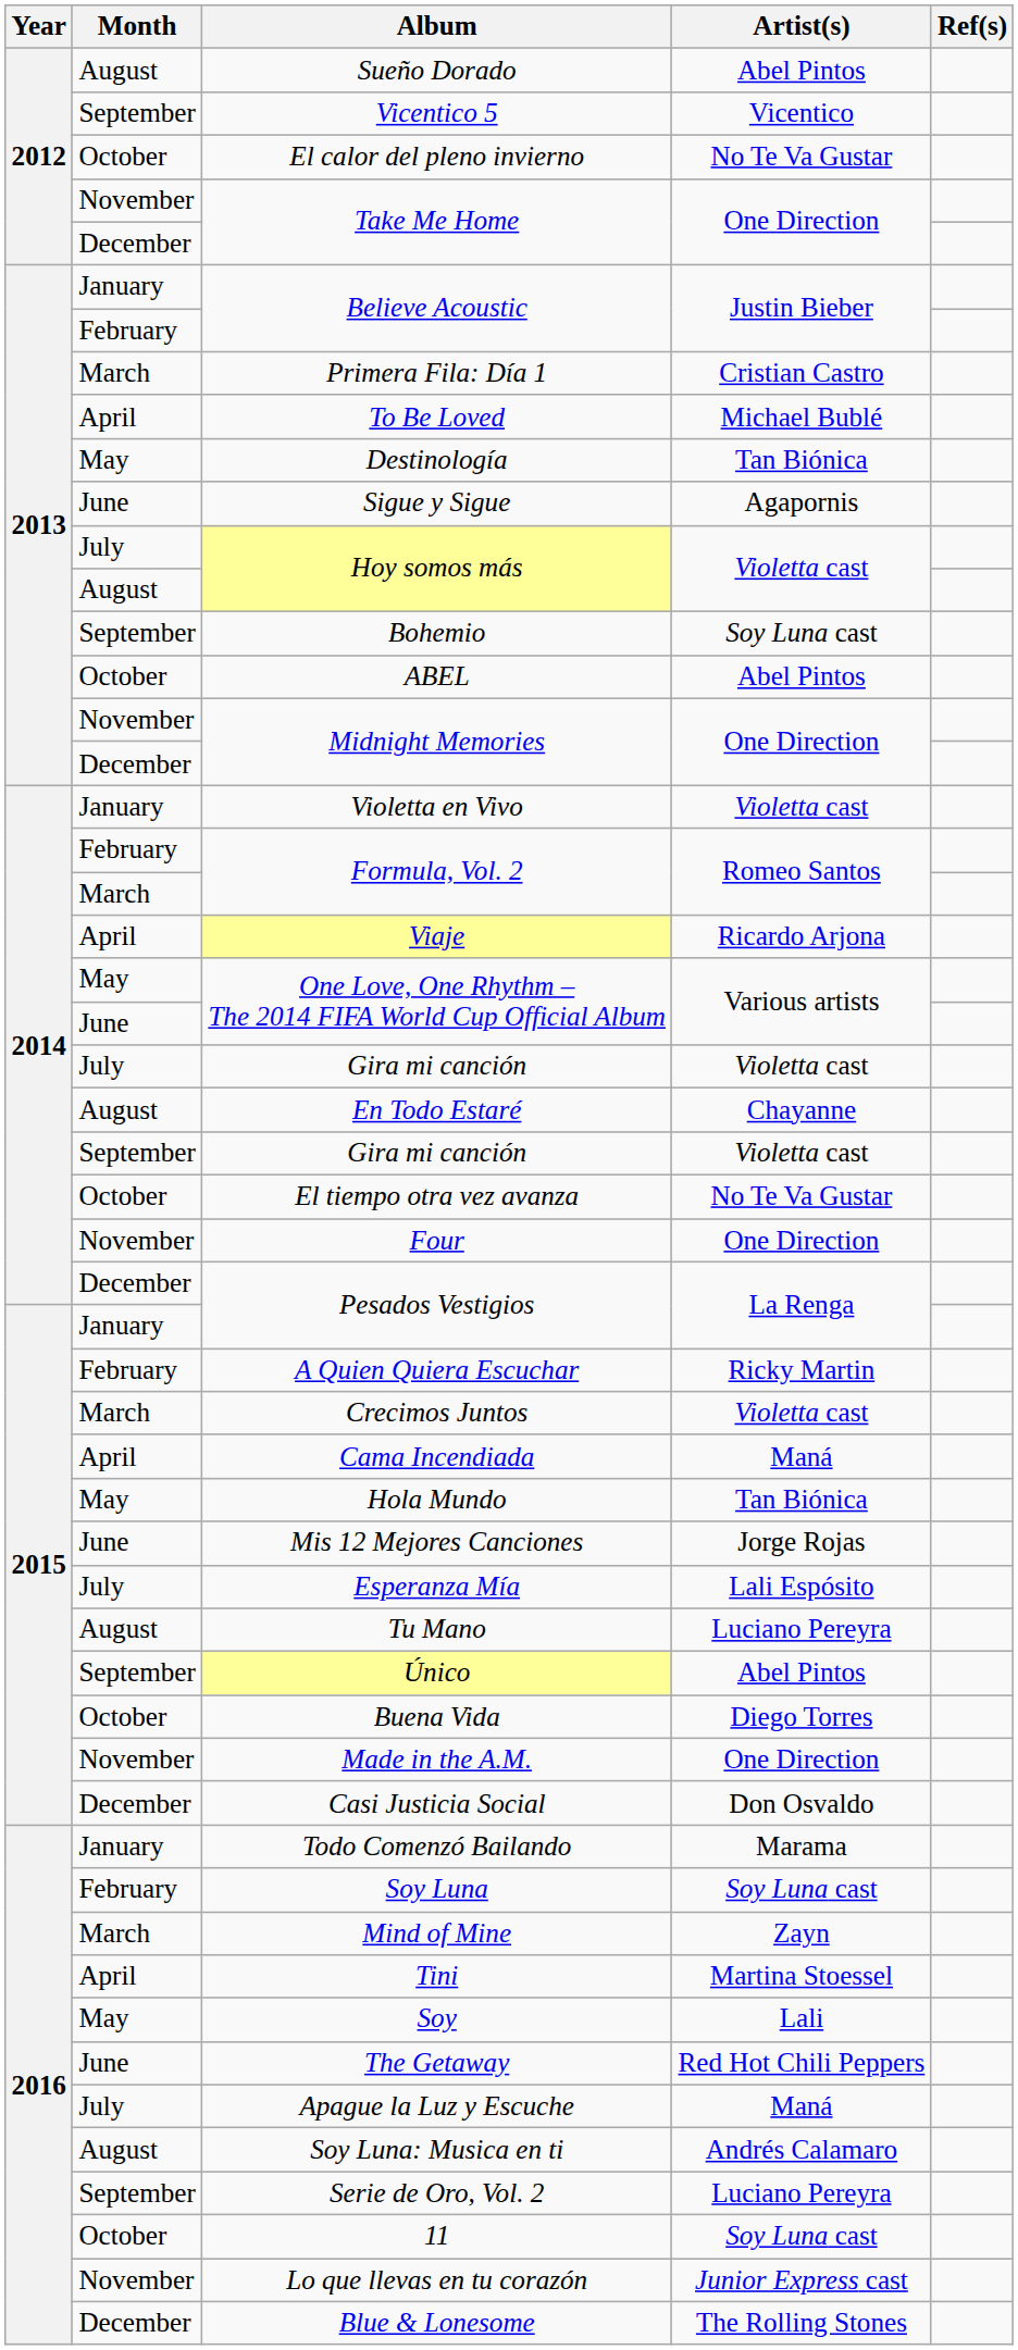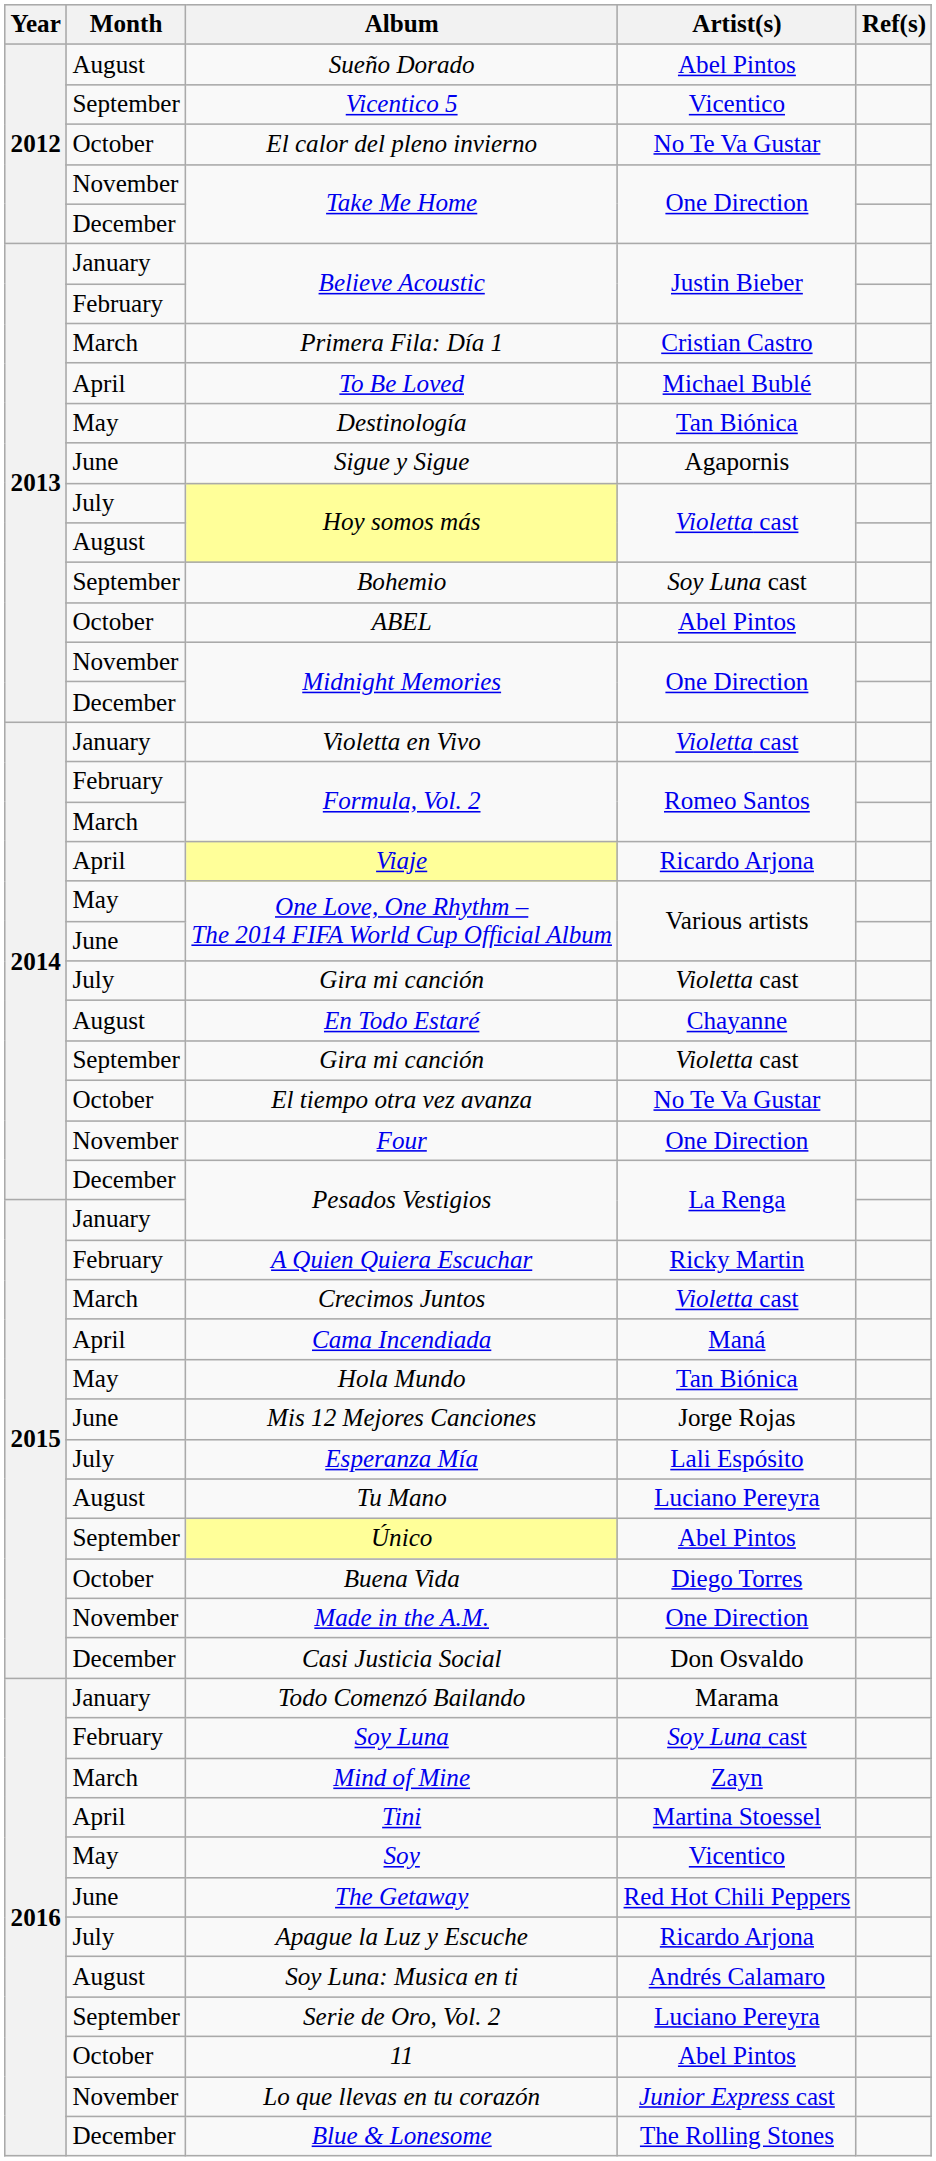Soy | Artist(s): Lali -> Vicentico
Apague la Luz y Escuche | Artist(s): Maná -> Ricardo Arjona
11 | Artist(s): Soy Luna cast -> Abel Pintos
